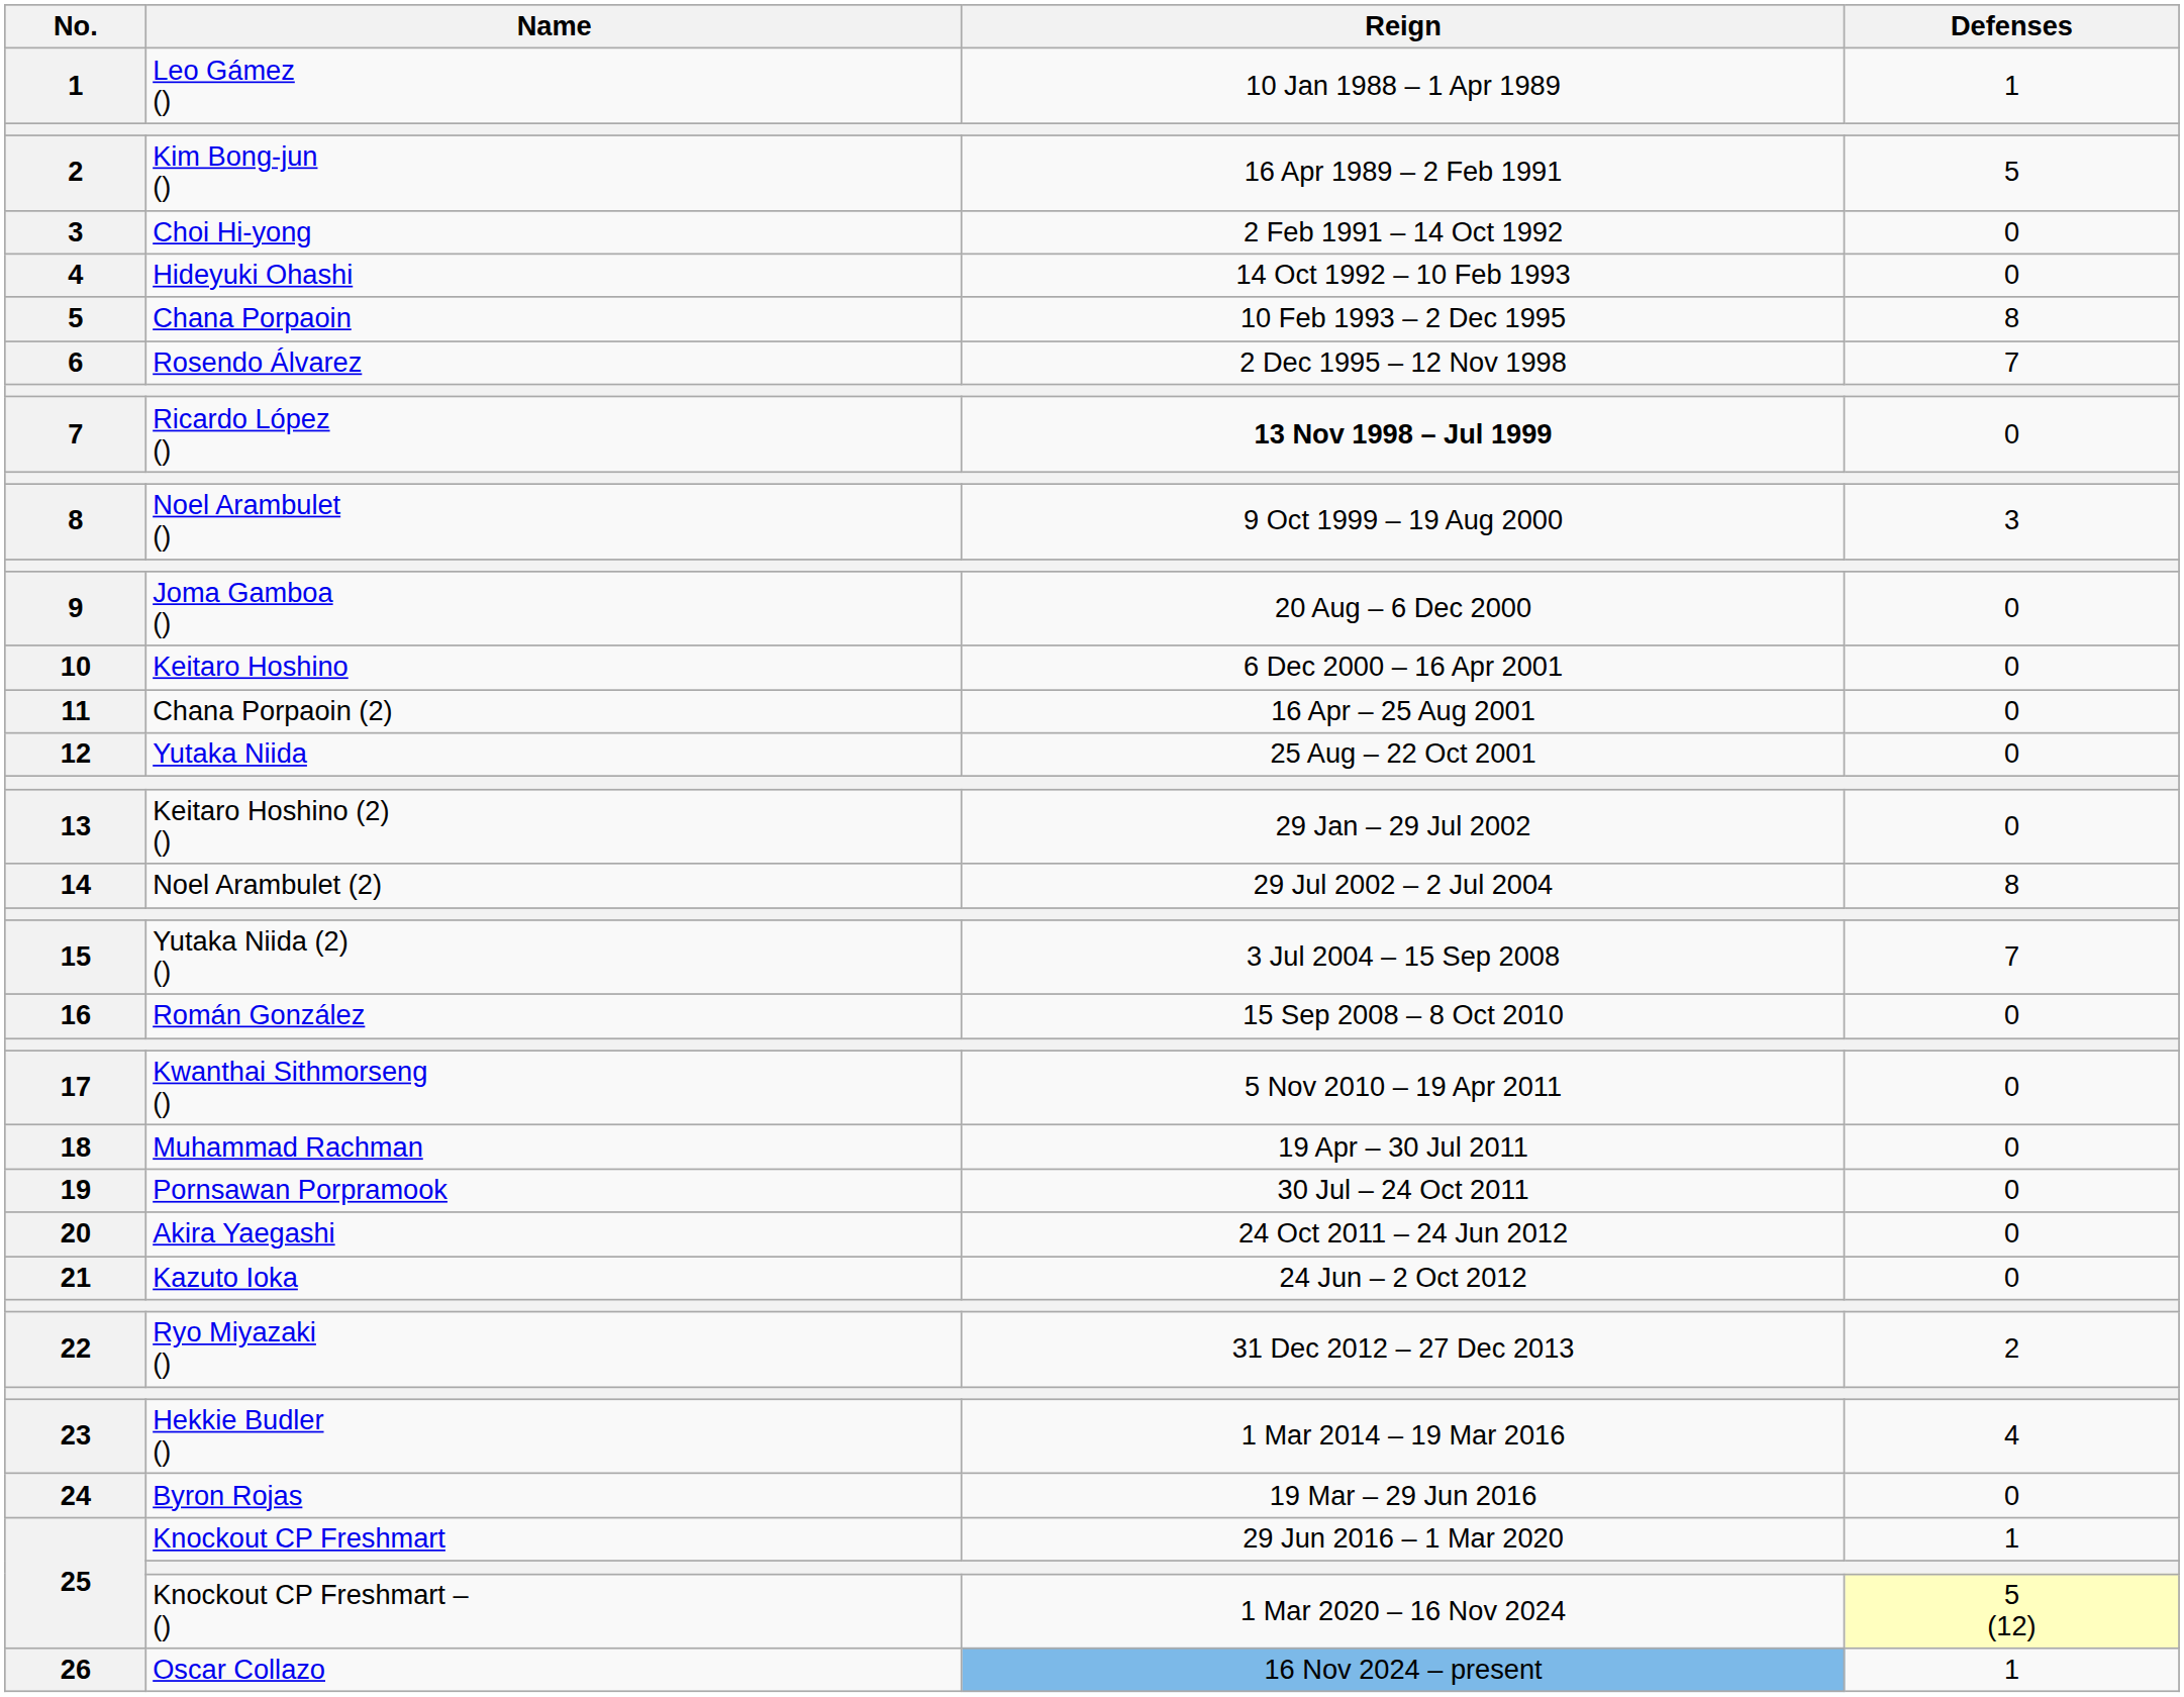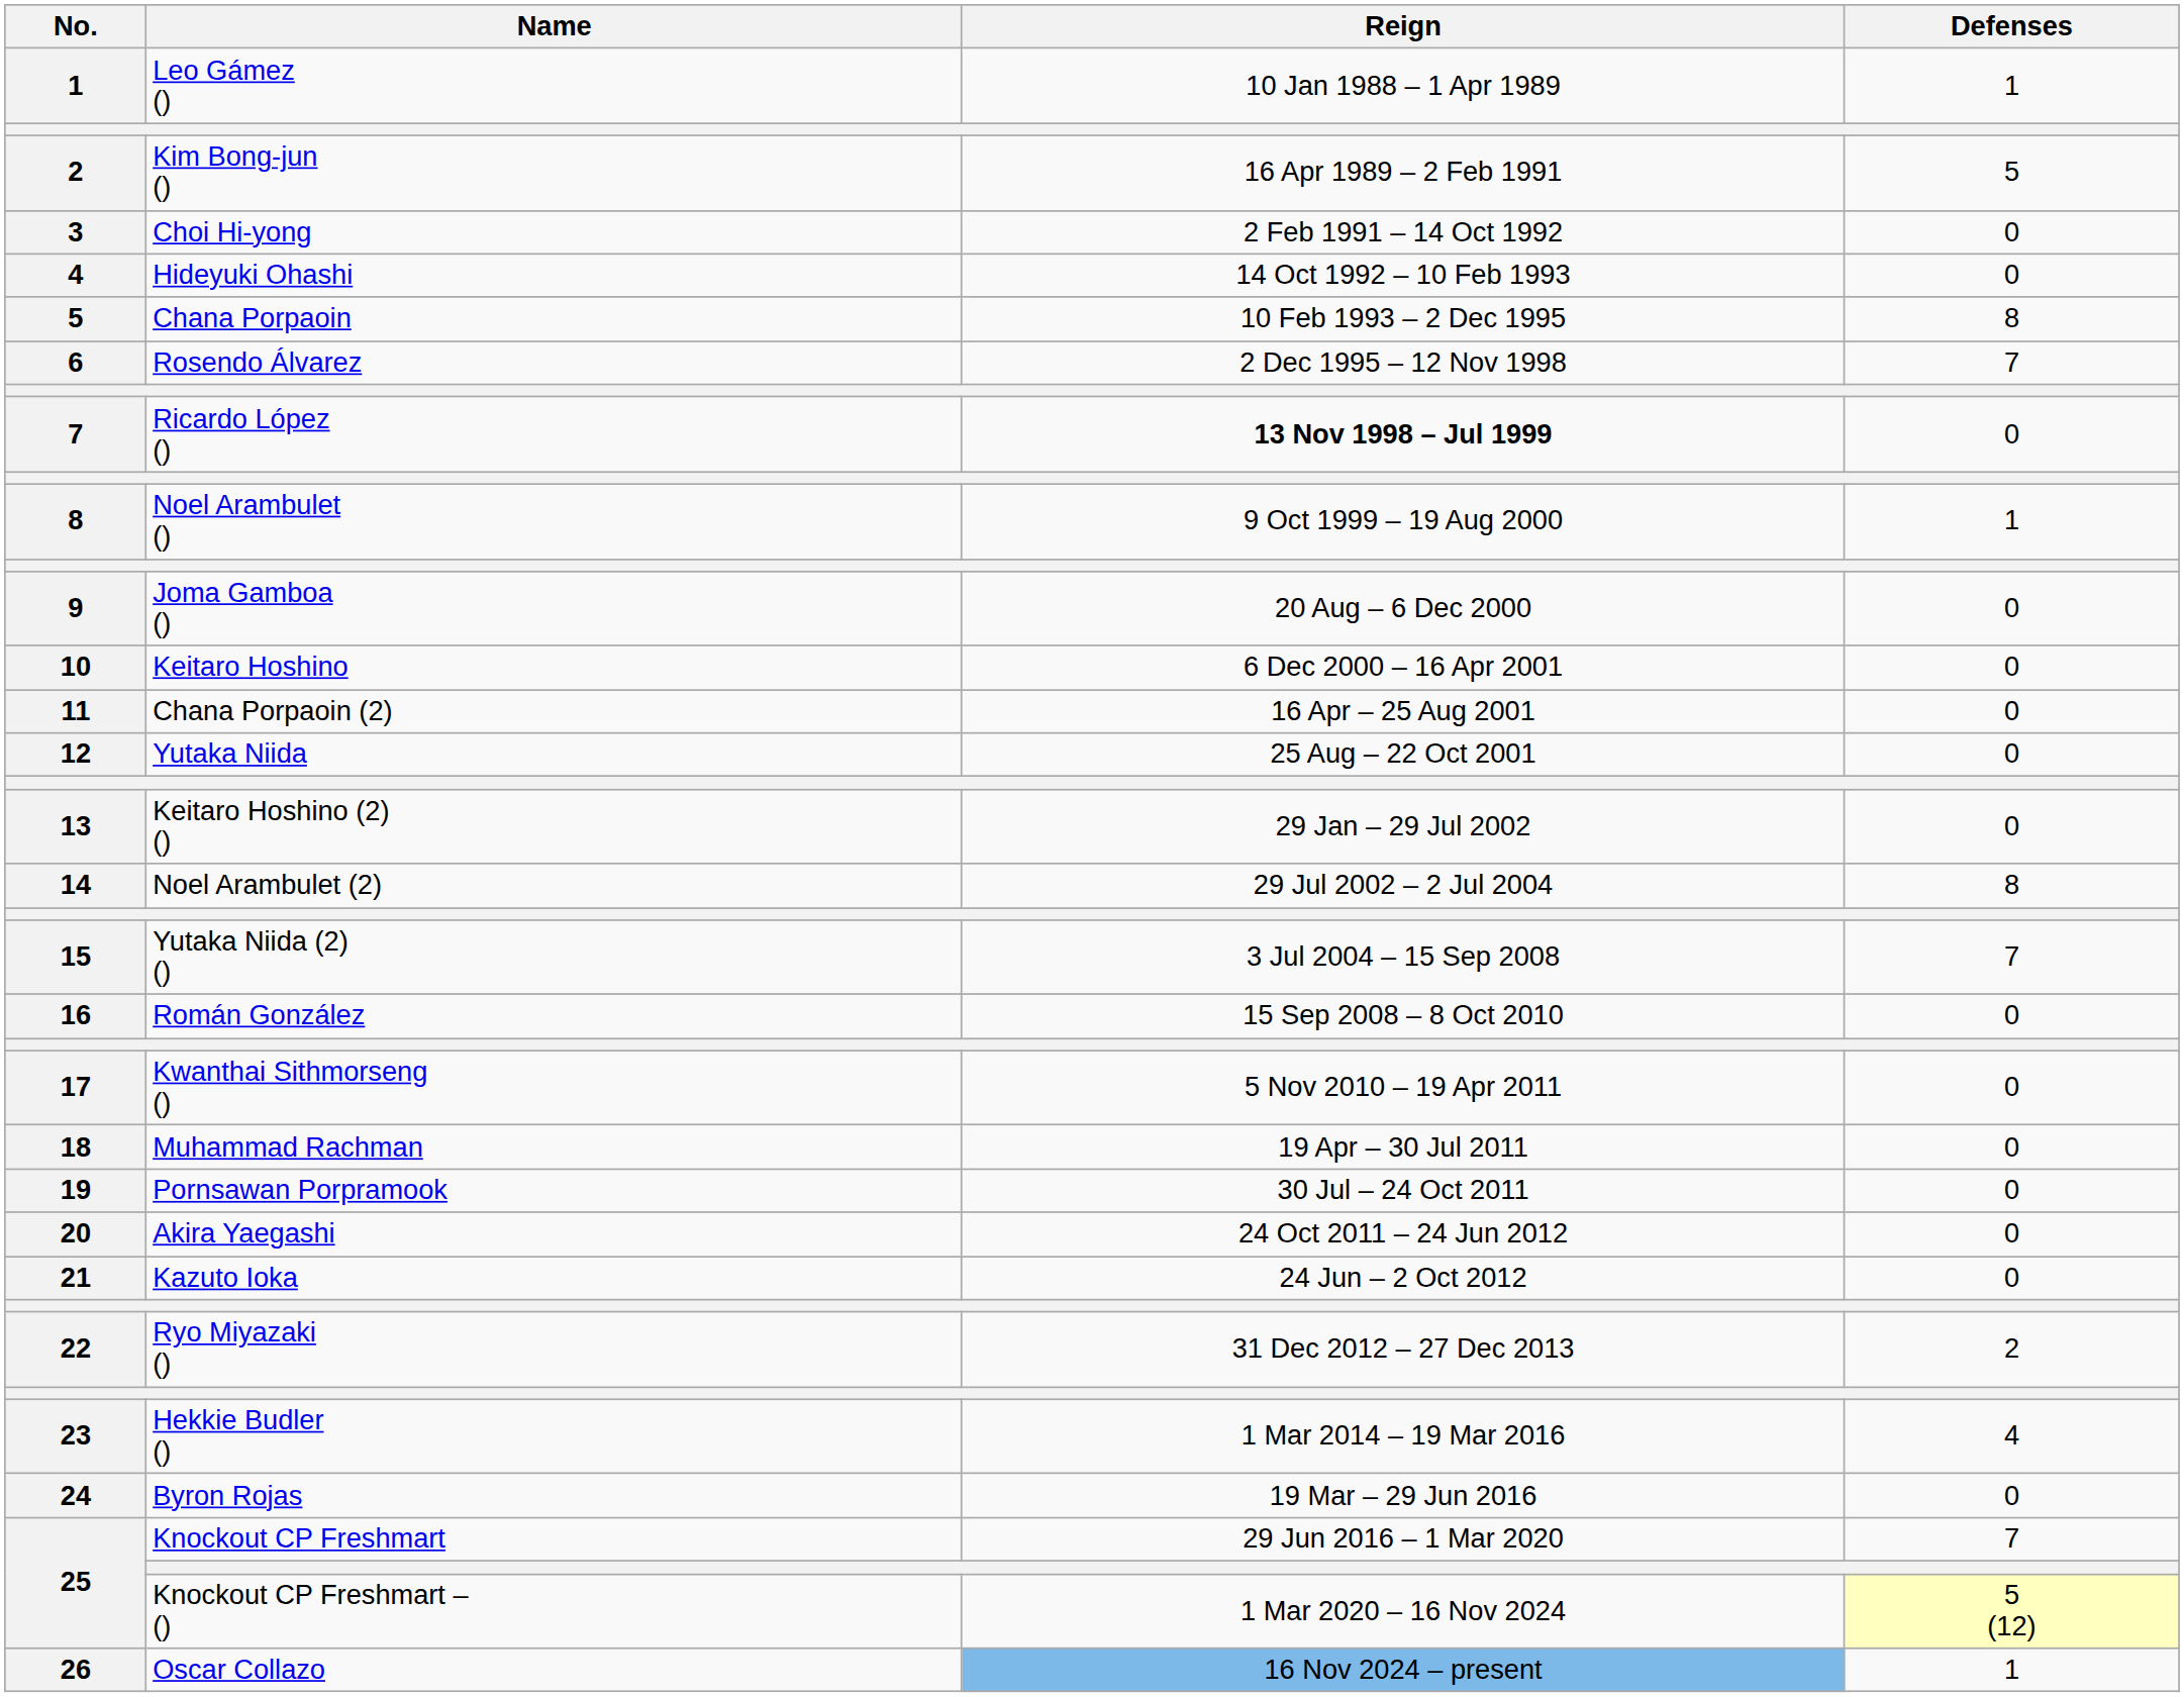Noel Arambulet () | Defenses: 3 -> 1
Knockout CP Freshmart | Defenses: 1 -> 7
